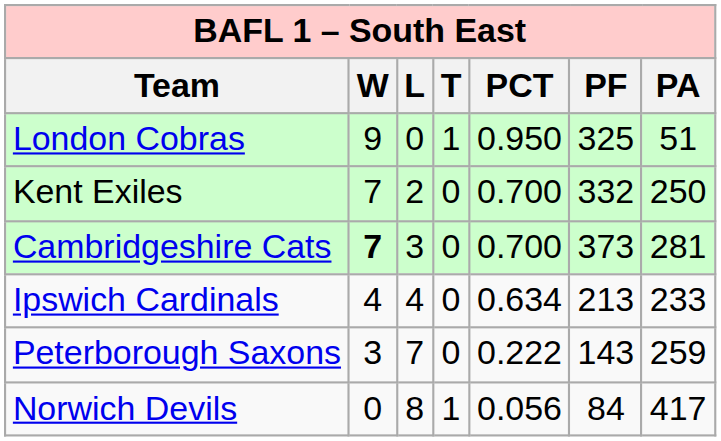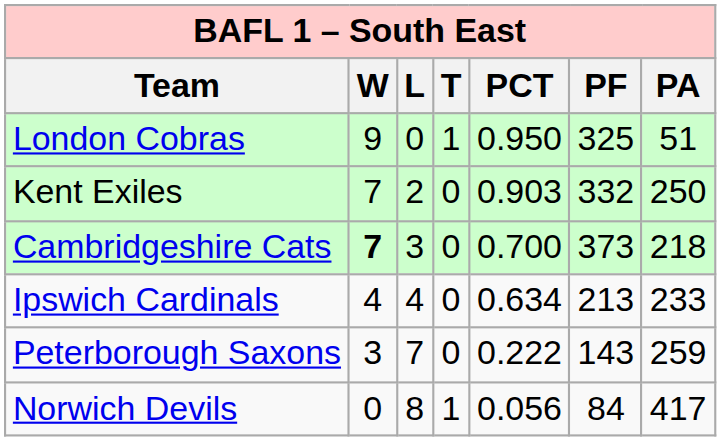Kent Exiles | PCT: 0.700 -> 0.903
Cambridgeshire Cats | PA: 281 -> 218
